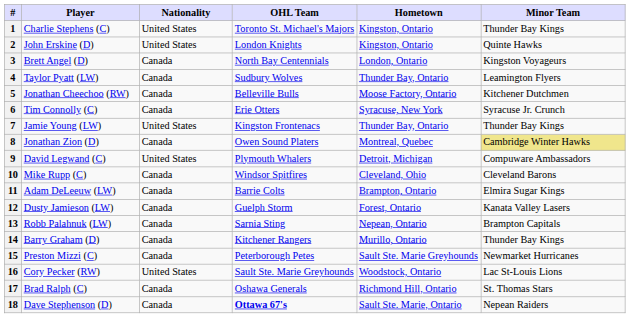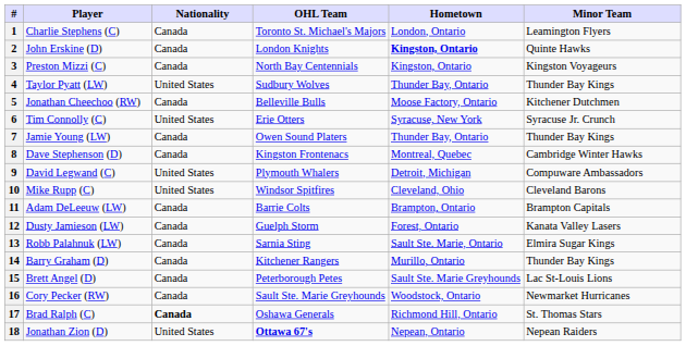1 | Nationality: United States -> Canada
1 | Hometown: Kingston, Ontario -> London, Ontario
1 | Minor Team: Thunder Bay Kings -> Leamington Flyers
2 | Nationality: United States -> Canada
2 | Hometown: normal -> bold
3 | Player: Brett Angel (D) -> Preston Mizzi (C)
3 | Hometown: London, Ontario -> Kingston, Ontario
4 | Nationality: Canada -> United States
4 | Minor Team: Leamington Flyers -> Thunder Bay Kings
6 | Nationality: Canada -> United States
7 | Nationality: United States -> Canada
7 | OHL Team: Kingston Frontenacs -> Owen Sound Platers
8 | Player: Jonathan Zion (D) -> Dave Stephenson (D)
8 | OHL Team: Owen Sound Platers -> Kingston Frontenacs
8 | Minor Team: khaki background -> no background
10 | Nationality: Canada -> United States
11 | Minor Team: Elmira Sugar Kings -> Brampton Capitals
13 | Hometown: Nepean, Ontario -> Sault Ste. Marie, Ontario
13 | Minor Team: Brampton Capitals -> Elmira Sugar Kings
15 | Player: Preston Mizzi (C) -> Brett Angel (D)
15 | Minor Team: Newmarket Hurricanes -> Lac St-Louis Lions
16 | Nationality: United States -> Canada
16 | Minor Team: Lac St-Louis Lions -> Newmarket Hurricanes
17 | Nationality: normal -> bold
18 | Player: Dave Stephenson (D) -> Jonathan Zion (D)
18 | Nationality: Canada -> United States
18 | Hometown: Sault Ste. Marie, Ontario -> Nepean, Ontario
